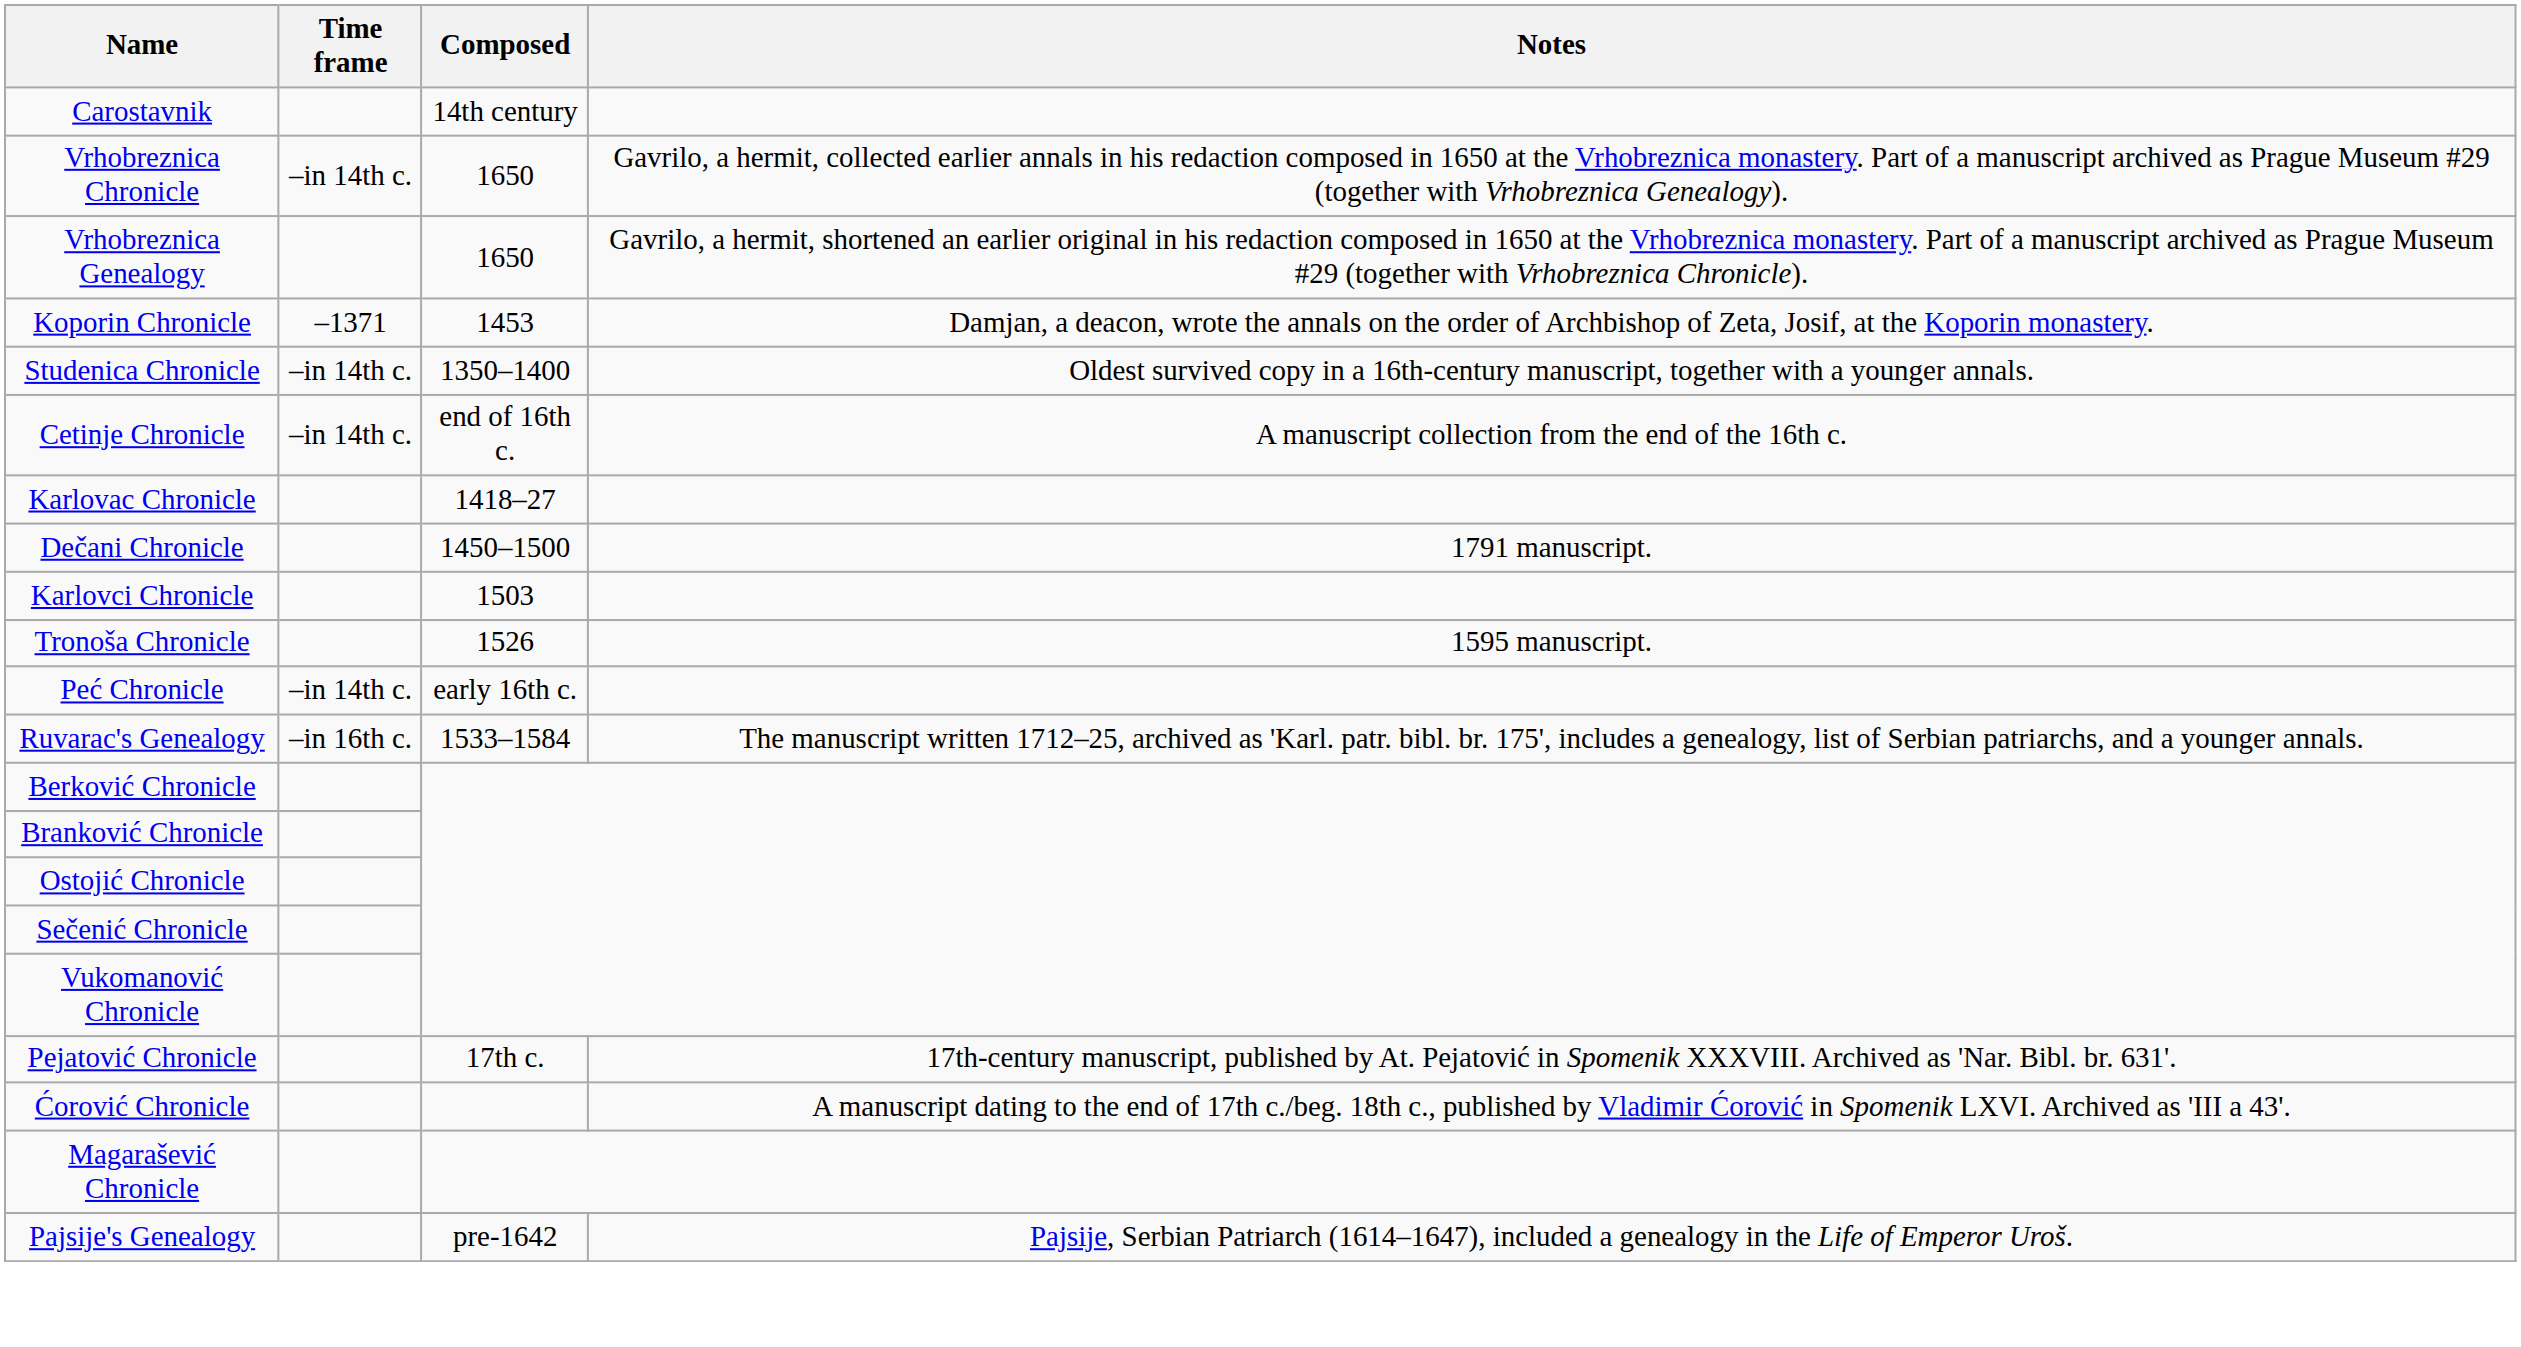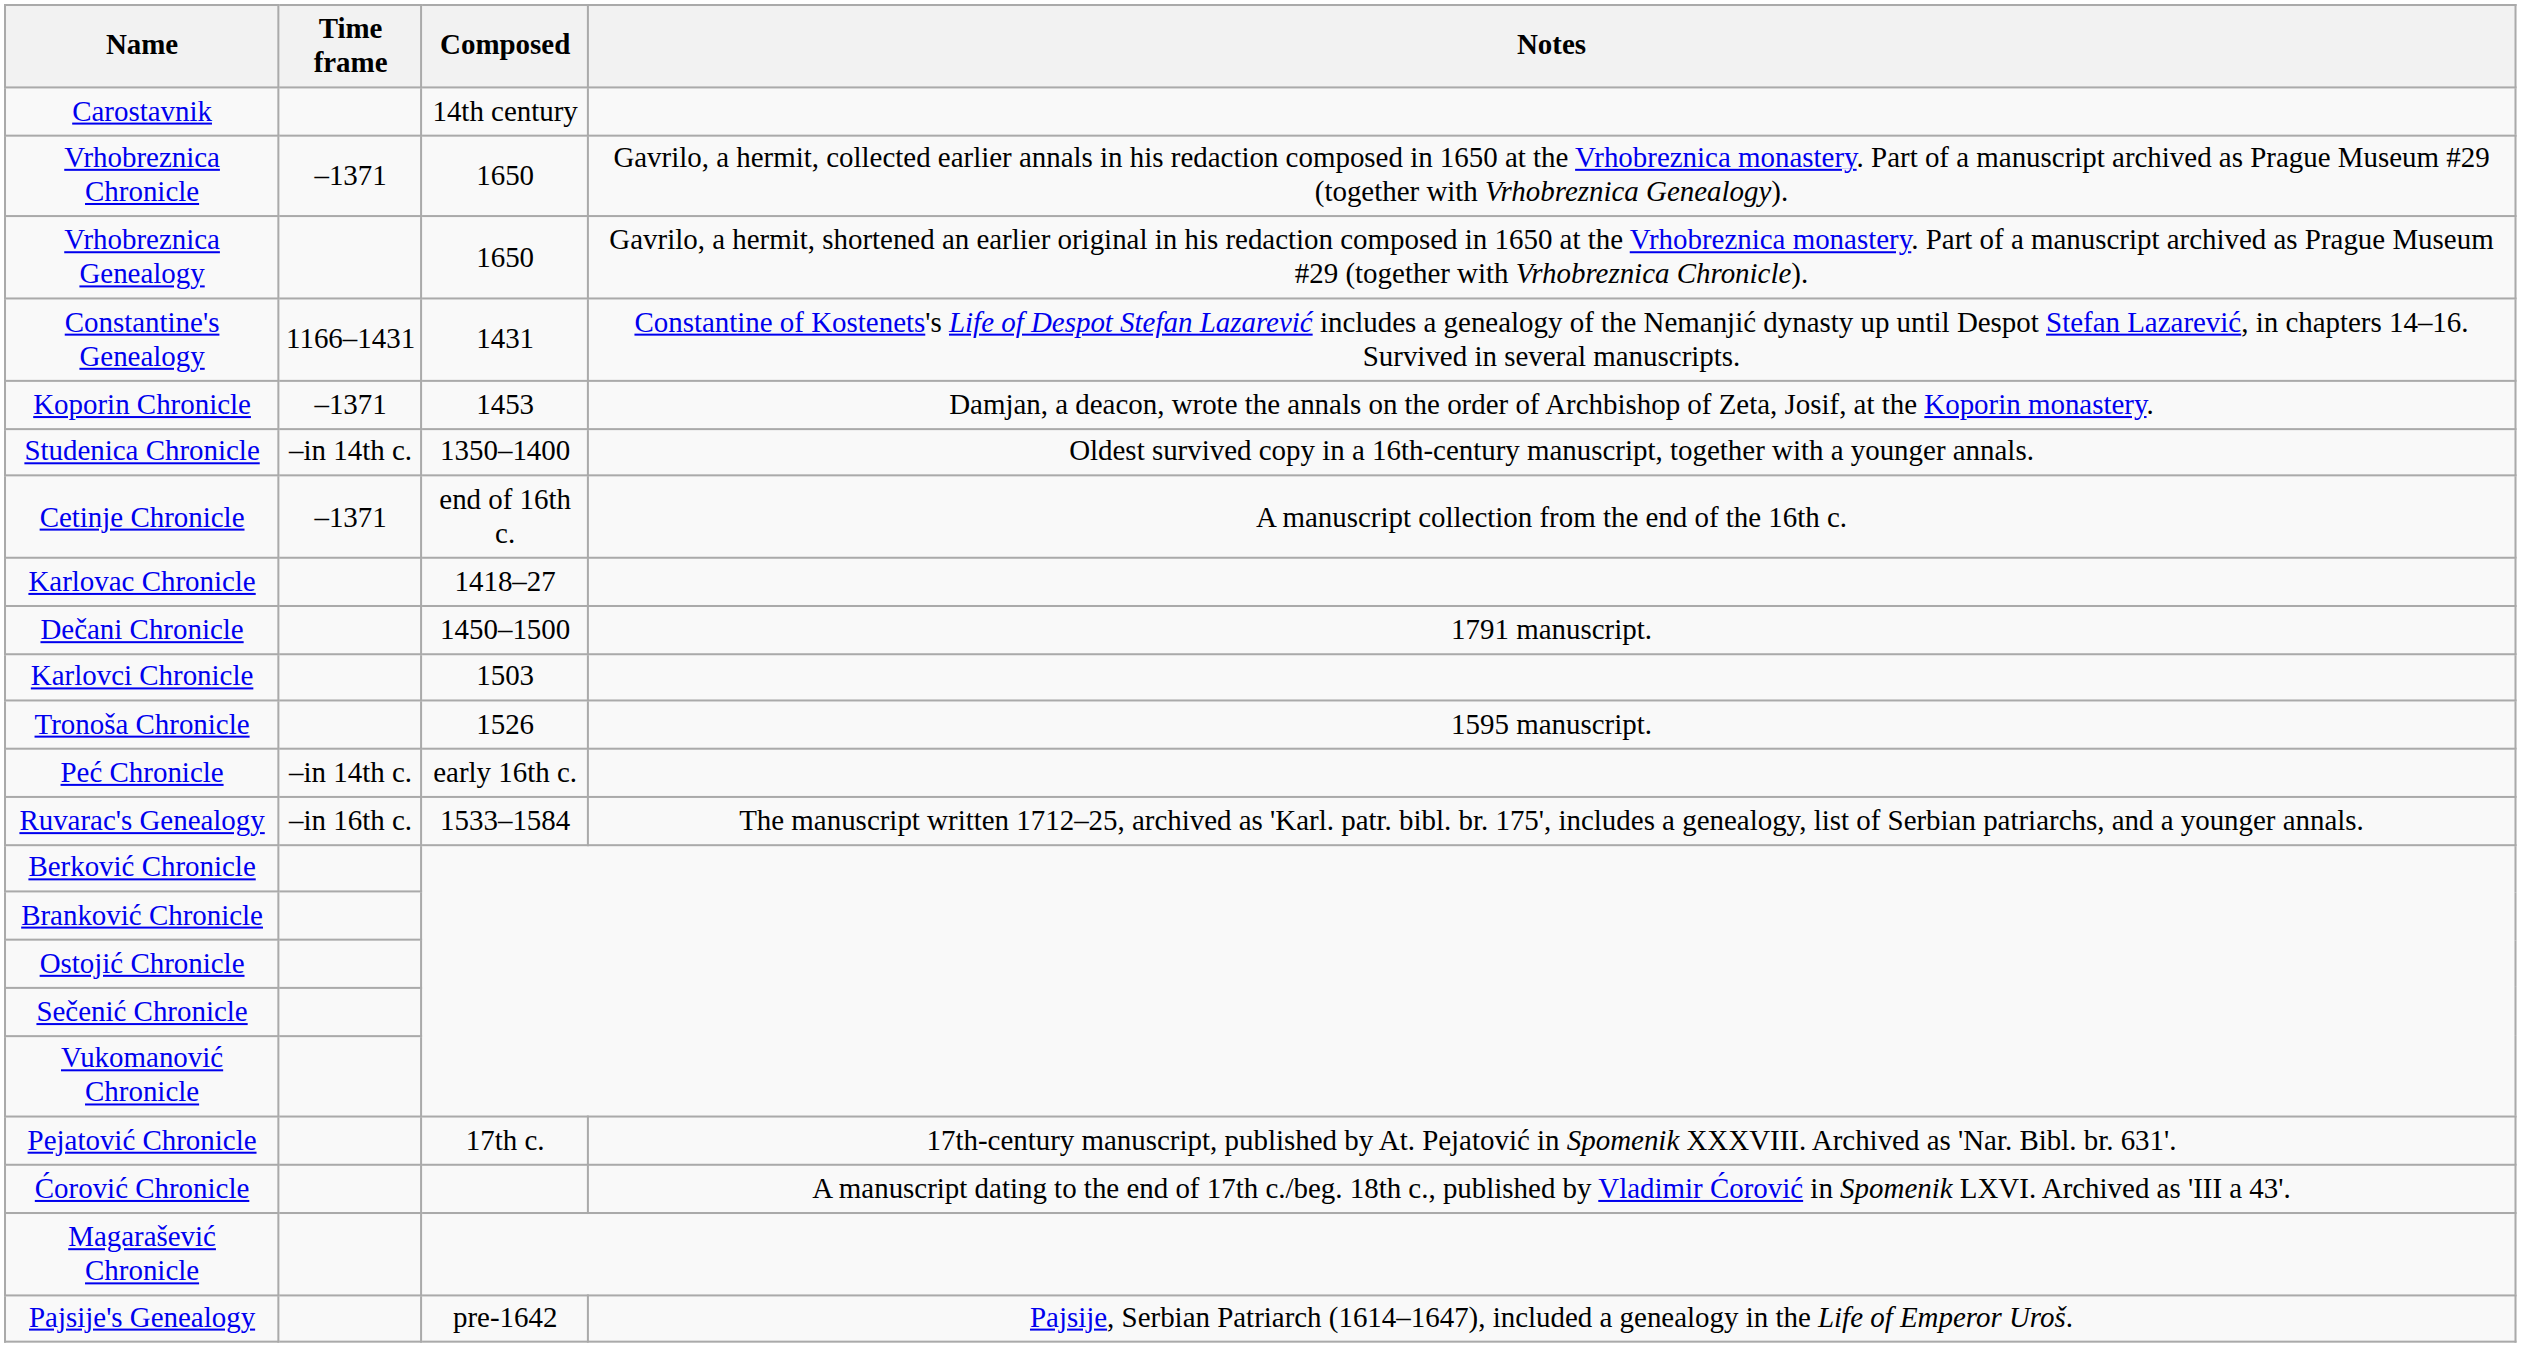Vrhobreznica Chronicle | Time frame: –in 14th c. -> –1371
+ row: Constantine's Genealogy | 1166–1431 | 1431 | Constantine of Kostenets's Life of Despot Stefan Lazarević includes a genealogy of the Nemanjić dynasty up until Despot Stefan Lazarević, in chapters 14–16. Survived in several manuscripts.
Cetinje Chronicle | Time frame: –in 14th c. -> –1371
